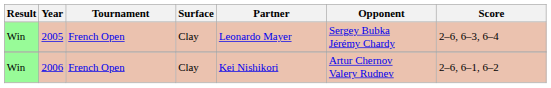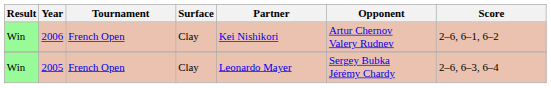rows swapped: 2005 <-> 2006
